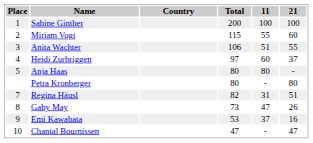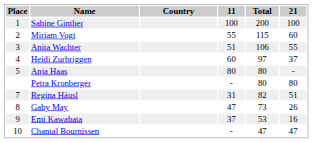columns swapped: Total <-> 11
